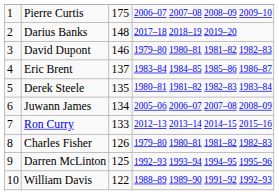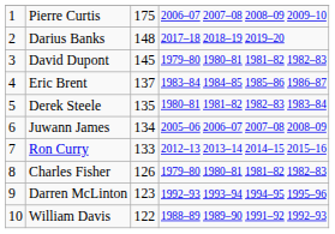David Dupont | column 3: 146 -> 145
Darren McLinton | column 3: 125 -> 123
